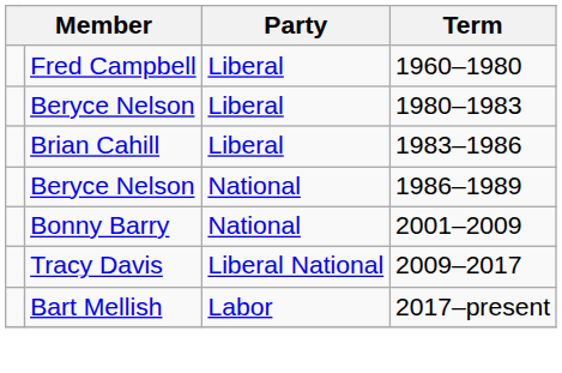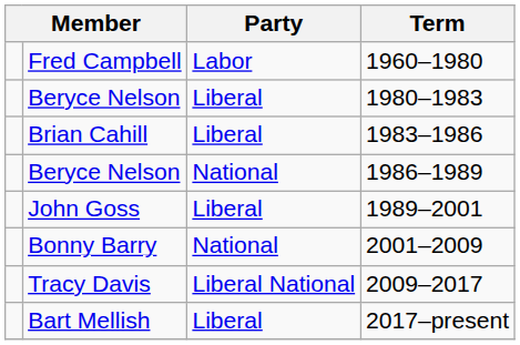1960–1980 | Party: Liberal -> Labor
+ row: John Goss | Liberal | 1989–2001
2017–present | Party: Labor -> Liberal
